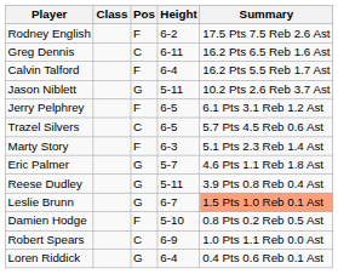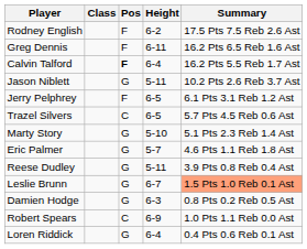Greg Dennis | Pos: C -> F
Calvin Talford | Pos: normal -> bold
Marty Story | Pos: F -> G
Marty Story | Height: 6-3 -> 5-10
Damien Hodge | Pos: F -> G
Damien Hodge | Height: 5-10 -> 6-3
